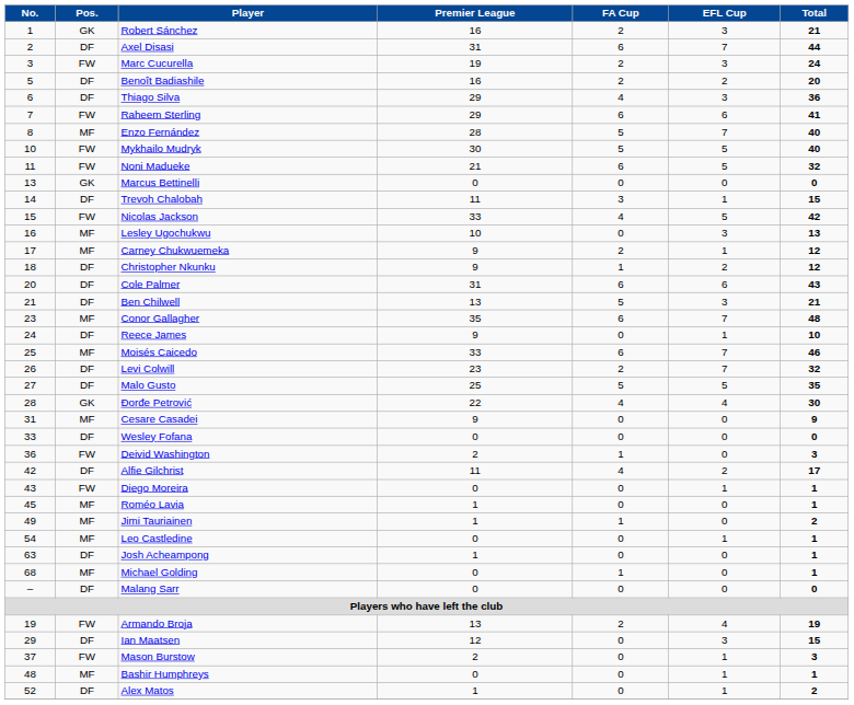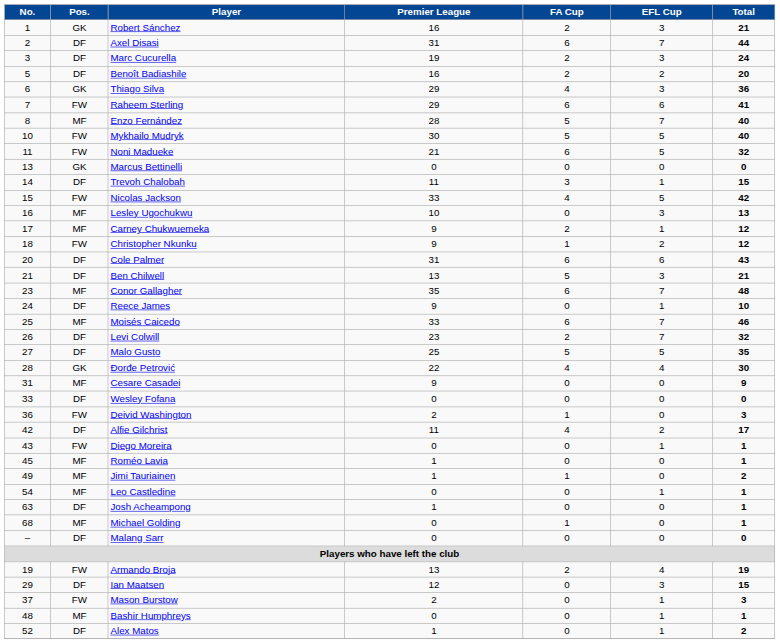Marc Cucurella | Pos.: FW -> DF
Thiago Silva | Pos.: DF -> GK
Christopher Nkunku | Pos.: DF -> FW
